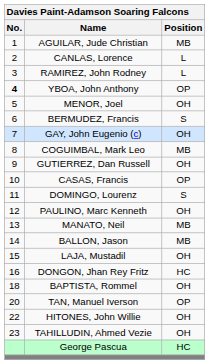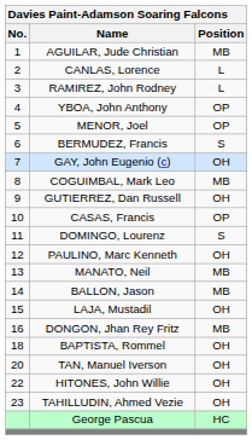YBOA, John Anthony | No.: bold -> normal
MENOR, Joel | Position: OH -> OP
DONGON, Jhan Rey Fritz | Position: HC -> MB
TAN, Manuel Iverson | Position: OP -> OH
